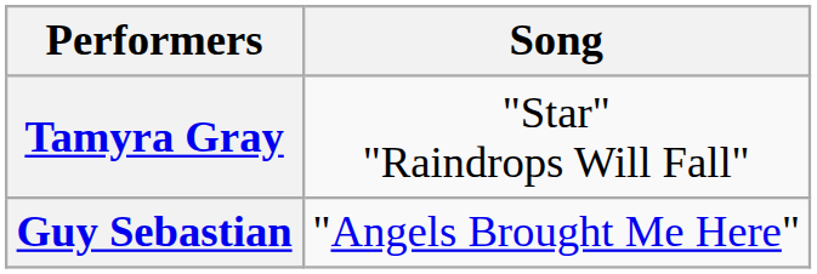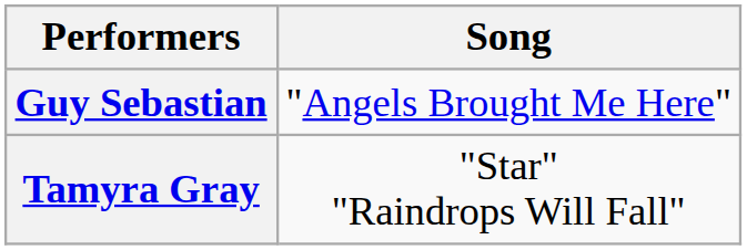rows swapped: Tamyra Gray <-> Guy Sebastian
